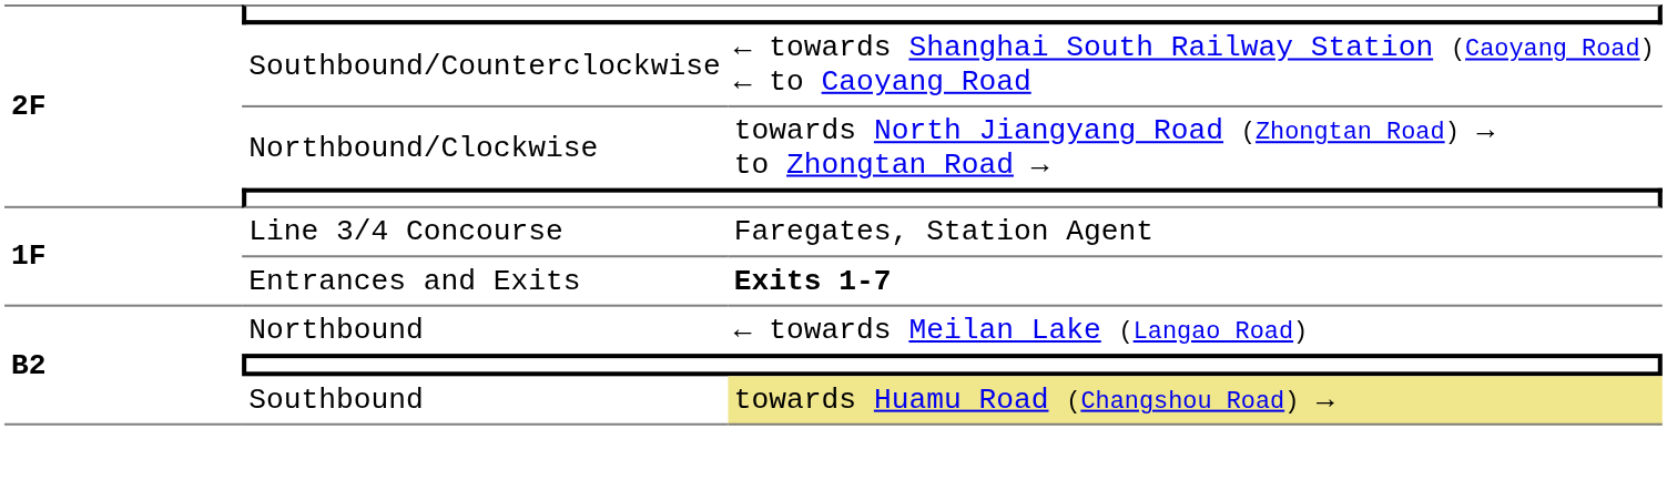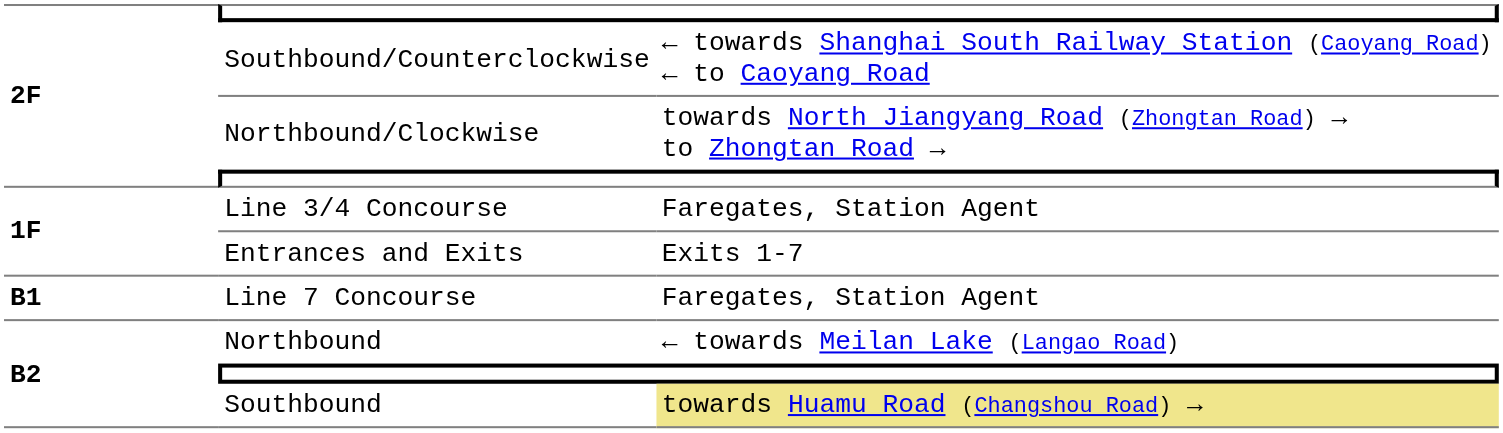Entrances and Exits | column 3: bold -> normal
+ row: B1 | Line 7 Concourse | Faregates, Station Agent
